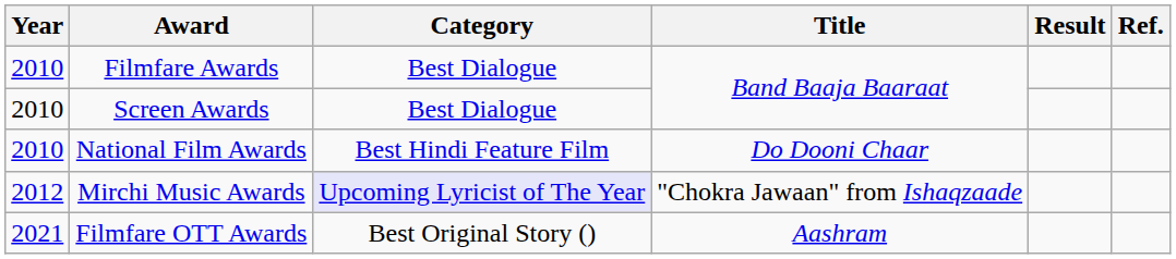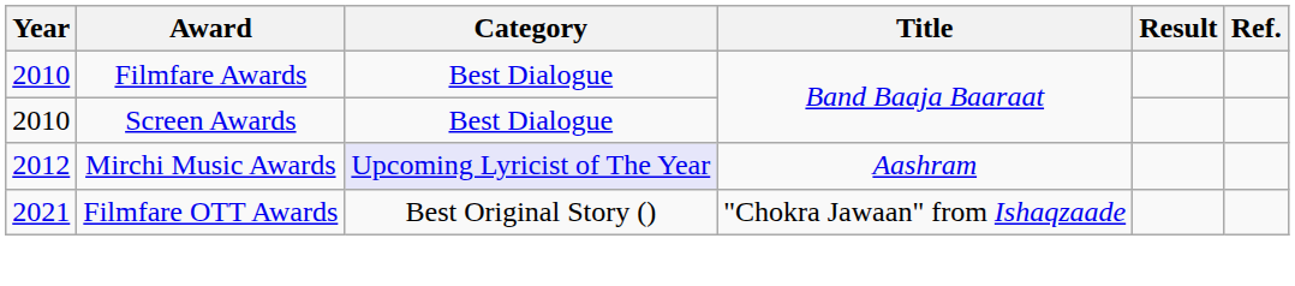- row: 2010 | National Film Awards | Best Hindi Feature Film | Do Dooni Chaar
Mirchi Music Awards | Title: "Chokra Jawaan" from Ishaqzaade -> Aashram
Filmfare OTT Awards | Title: Aashram -> "Chokra Jawaan" from Ishaqzaade
